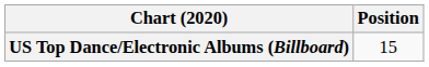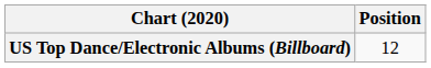US Top Dance/Electronic Albums (Billboard) | Position: 15 -> 12
